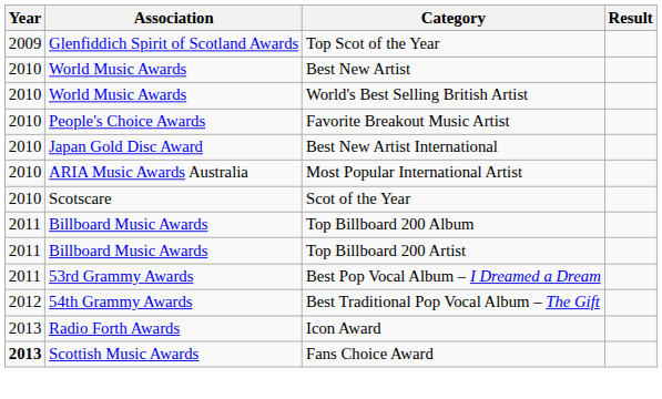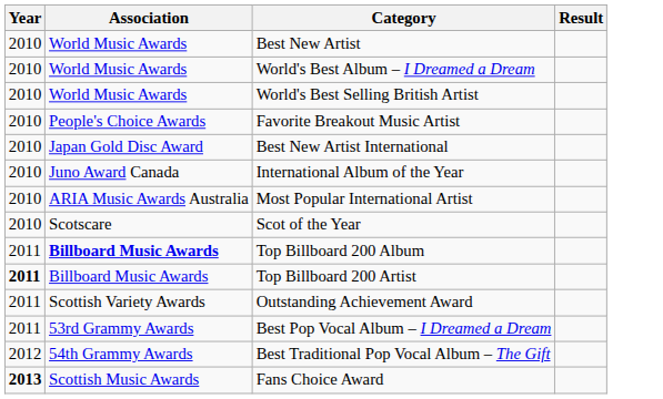- row: 2009 | Glenfiddich Spirit of Scotland Awards | Top Scot of the Year
+ row: 2010 | World Music Awards | World's Best Album – I Dreamed a Dream
+ row: 2010 | Juno Award Canada | International Album of the Year
Top Billboard 200 Album | Association: normal -> bold
Top Billboard 200 Artist | Year: normal -> bold
+ row: 2011 | Scottish Variety Awards | Outstanding Achievement Award
- row: 2013 | Radio Forth Awards | Icon Award
